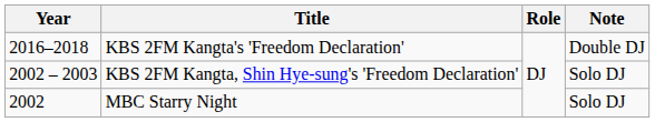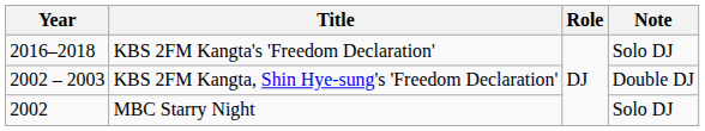KBS 2FM Kangta's 'Freedom Declaration' | Note: Double DJ -> Solo DJ
KBS 2FM Kangta, Shin Hye-sung's 'Freedom Declaration' | Note: Solo DJ -> Double DJ
